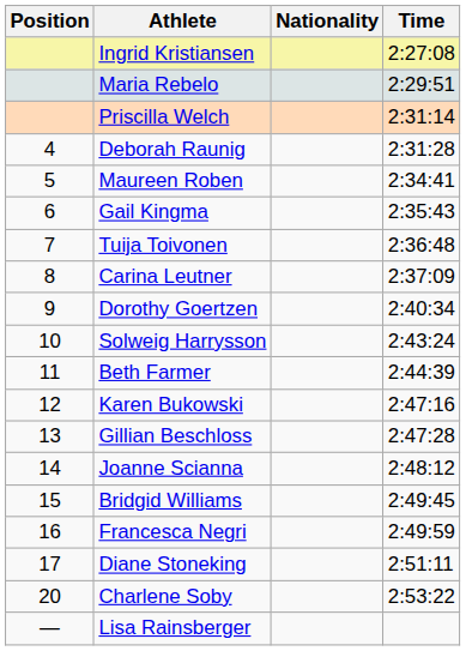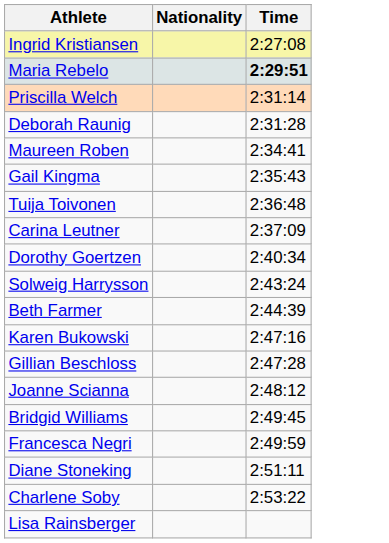- column: Position | 4 | 5 | 6 | 7 | 8 | 9 | 10 | 11 | 12 | 13 | 14 | 15 | 16 | 17 | 20 | —
Maria Rebelo | Time: normal -> bold
